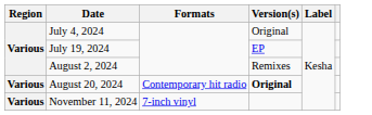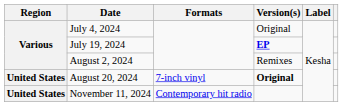July 19, 2024 | Version(s): normal -> bold
August 20, 2024 | Region: Various -> United States
August 20, 2024 | Formats: Contemporary hit radio -> 7-inch vinyl
November 11, 2024 | Region: Various -> United States
November 11, 2024 | Formats: 7-inch vinyl -> Contemporary hit radio
